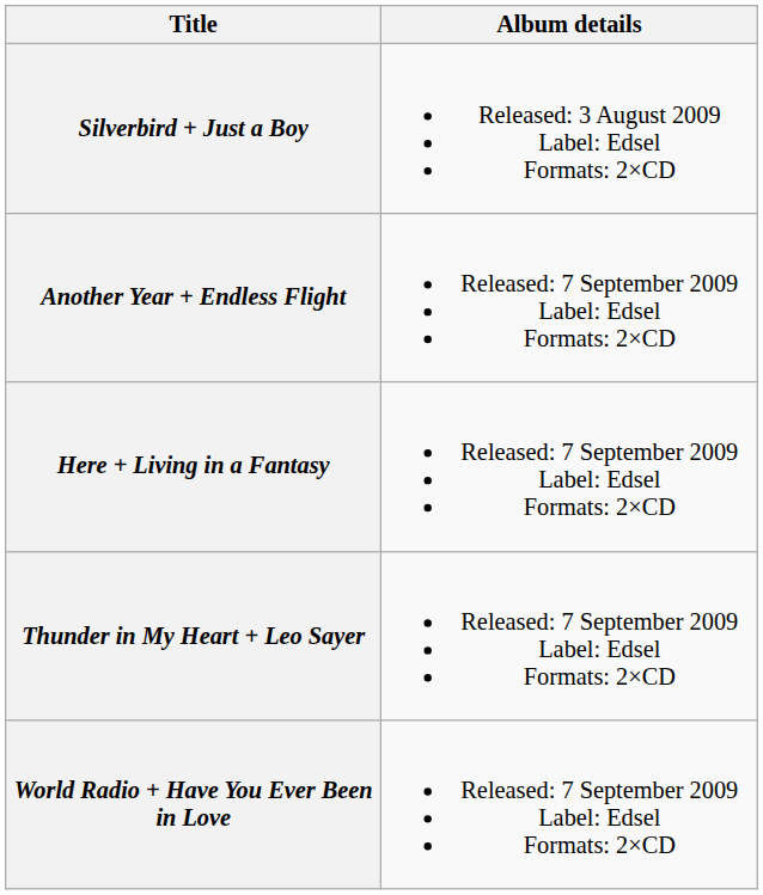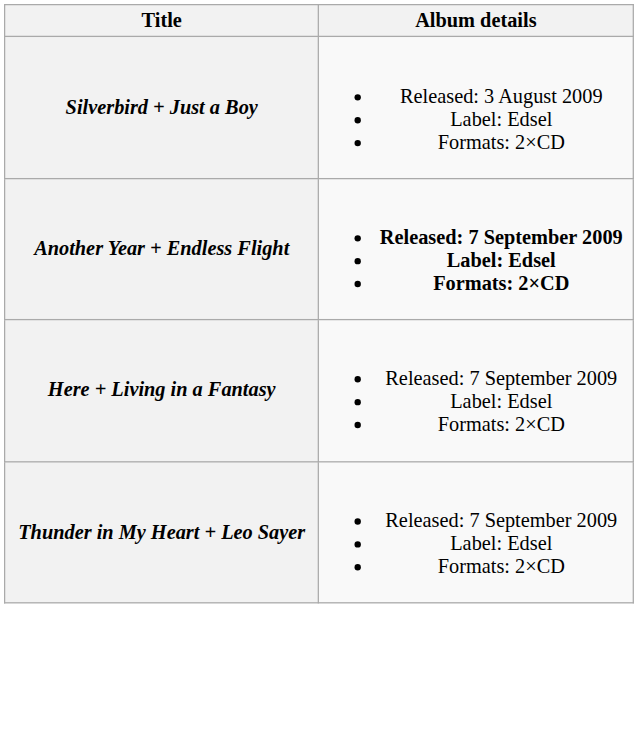Another Year + Endless Flight | Album details: normal -> bold
- row: World Radio + Have You Ever Been in Love | Released: 7 September 2009 Label: Edsel Formats: 2×CD
